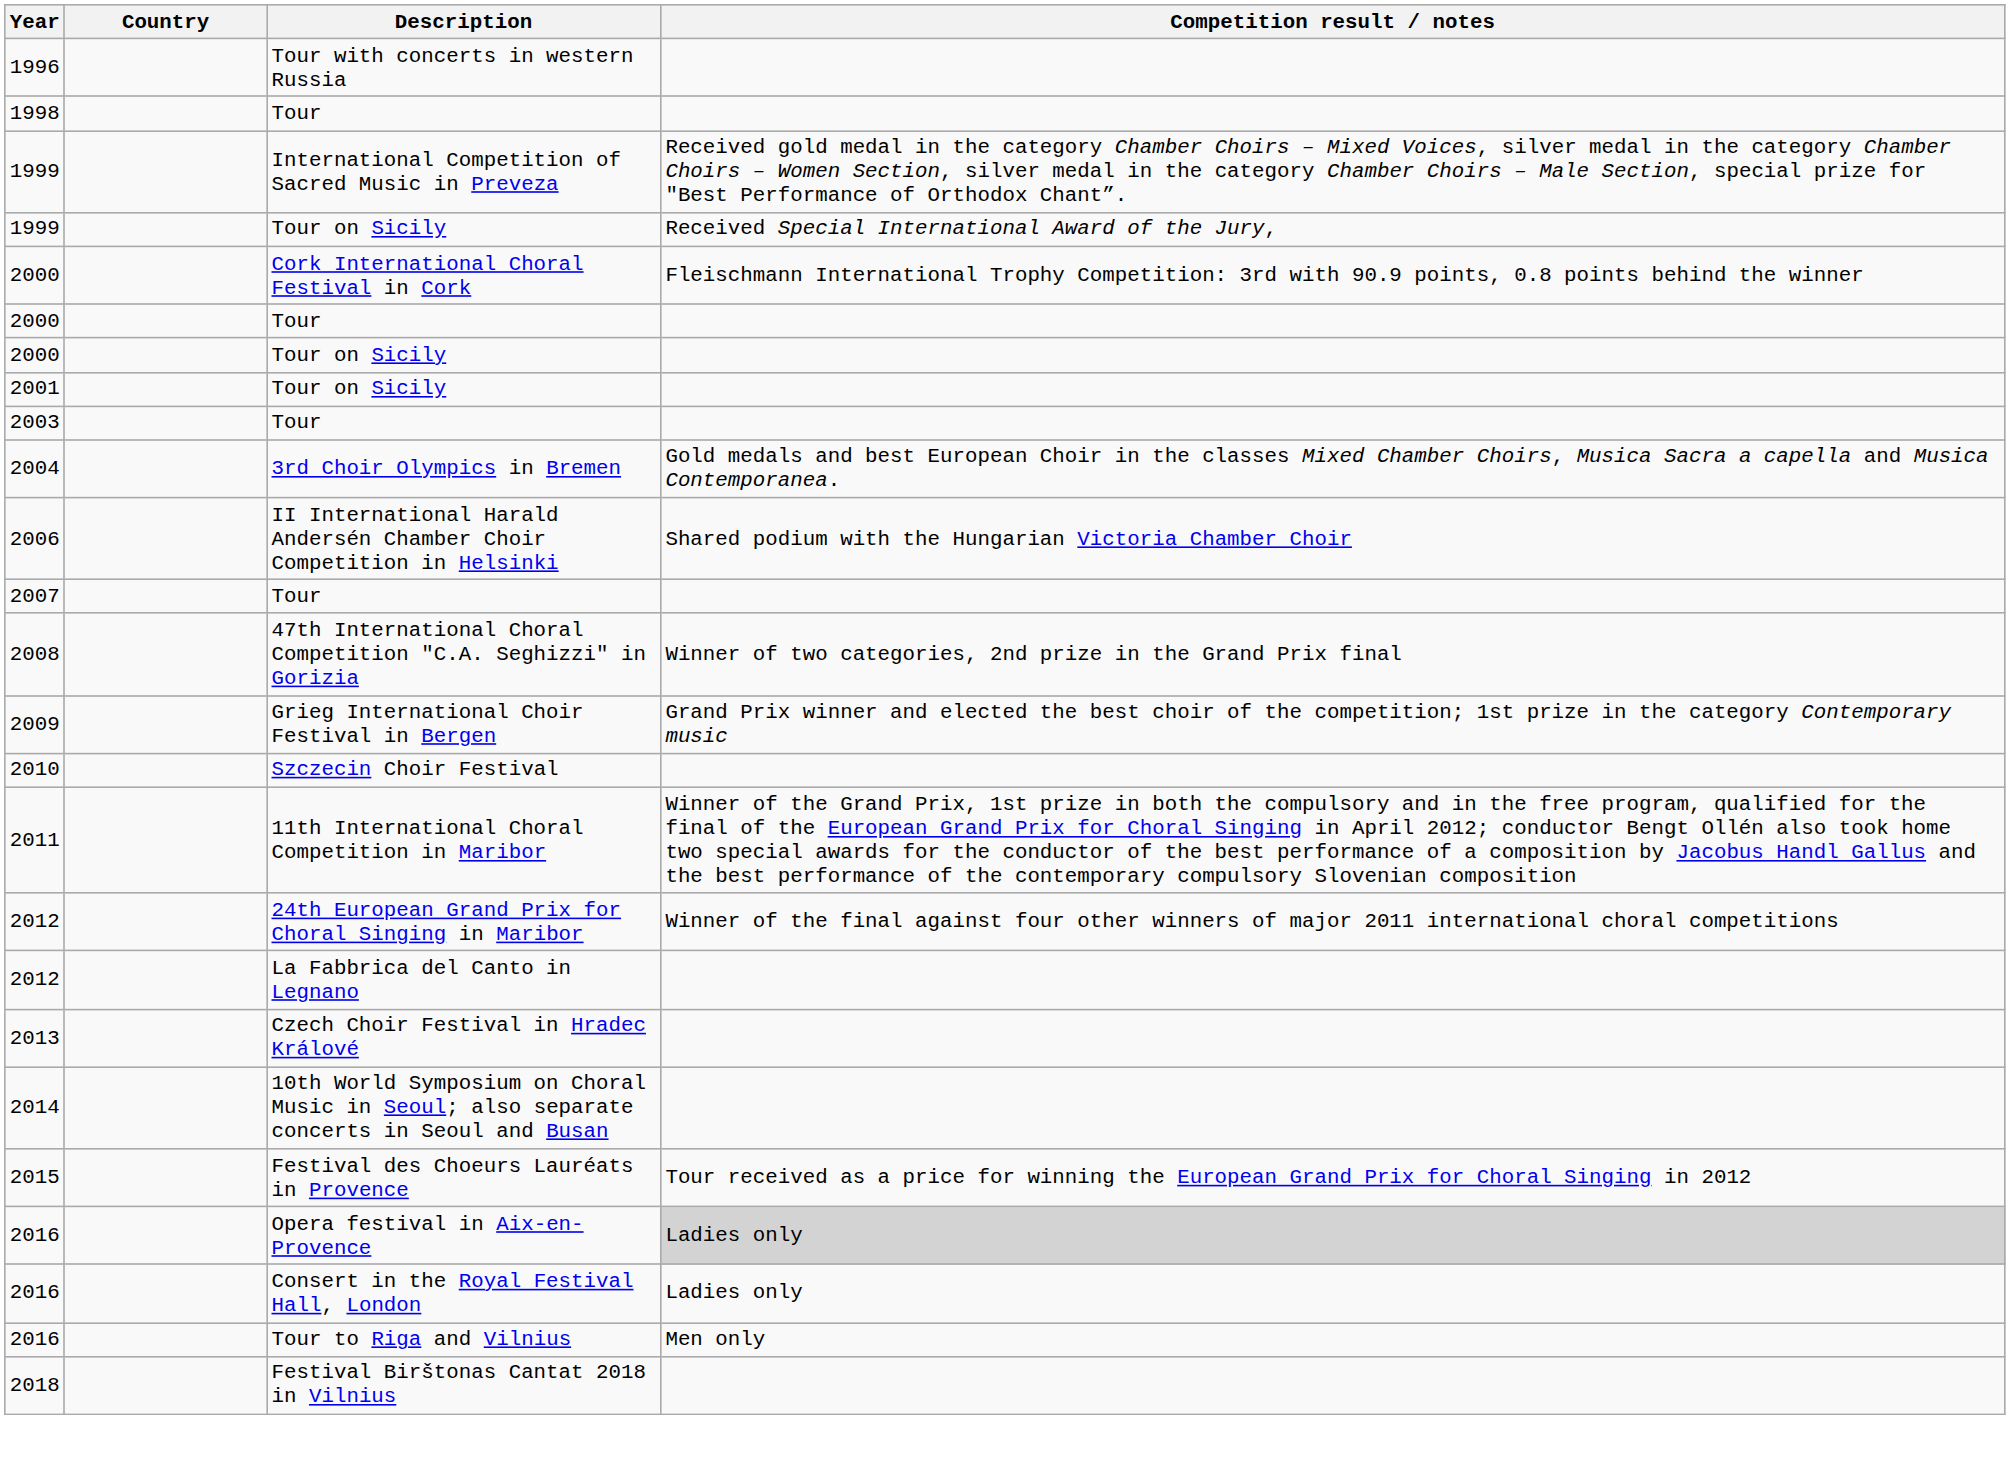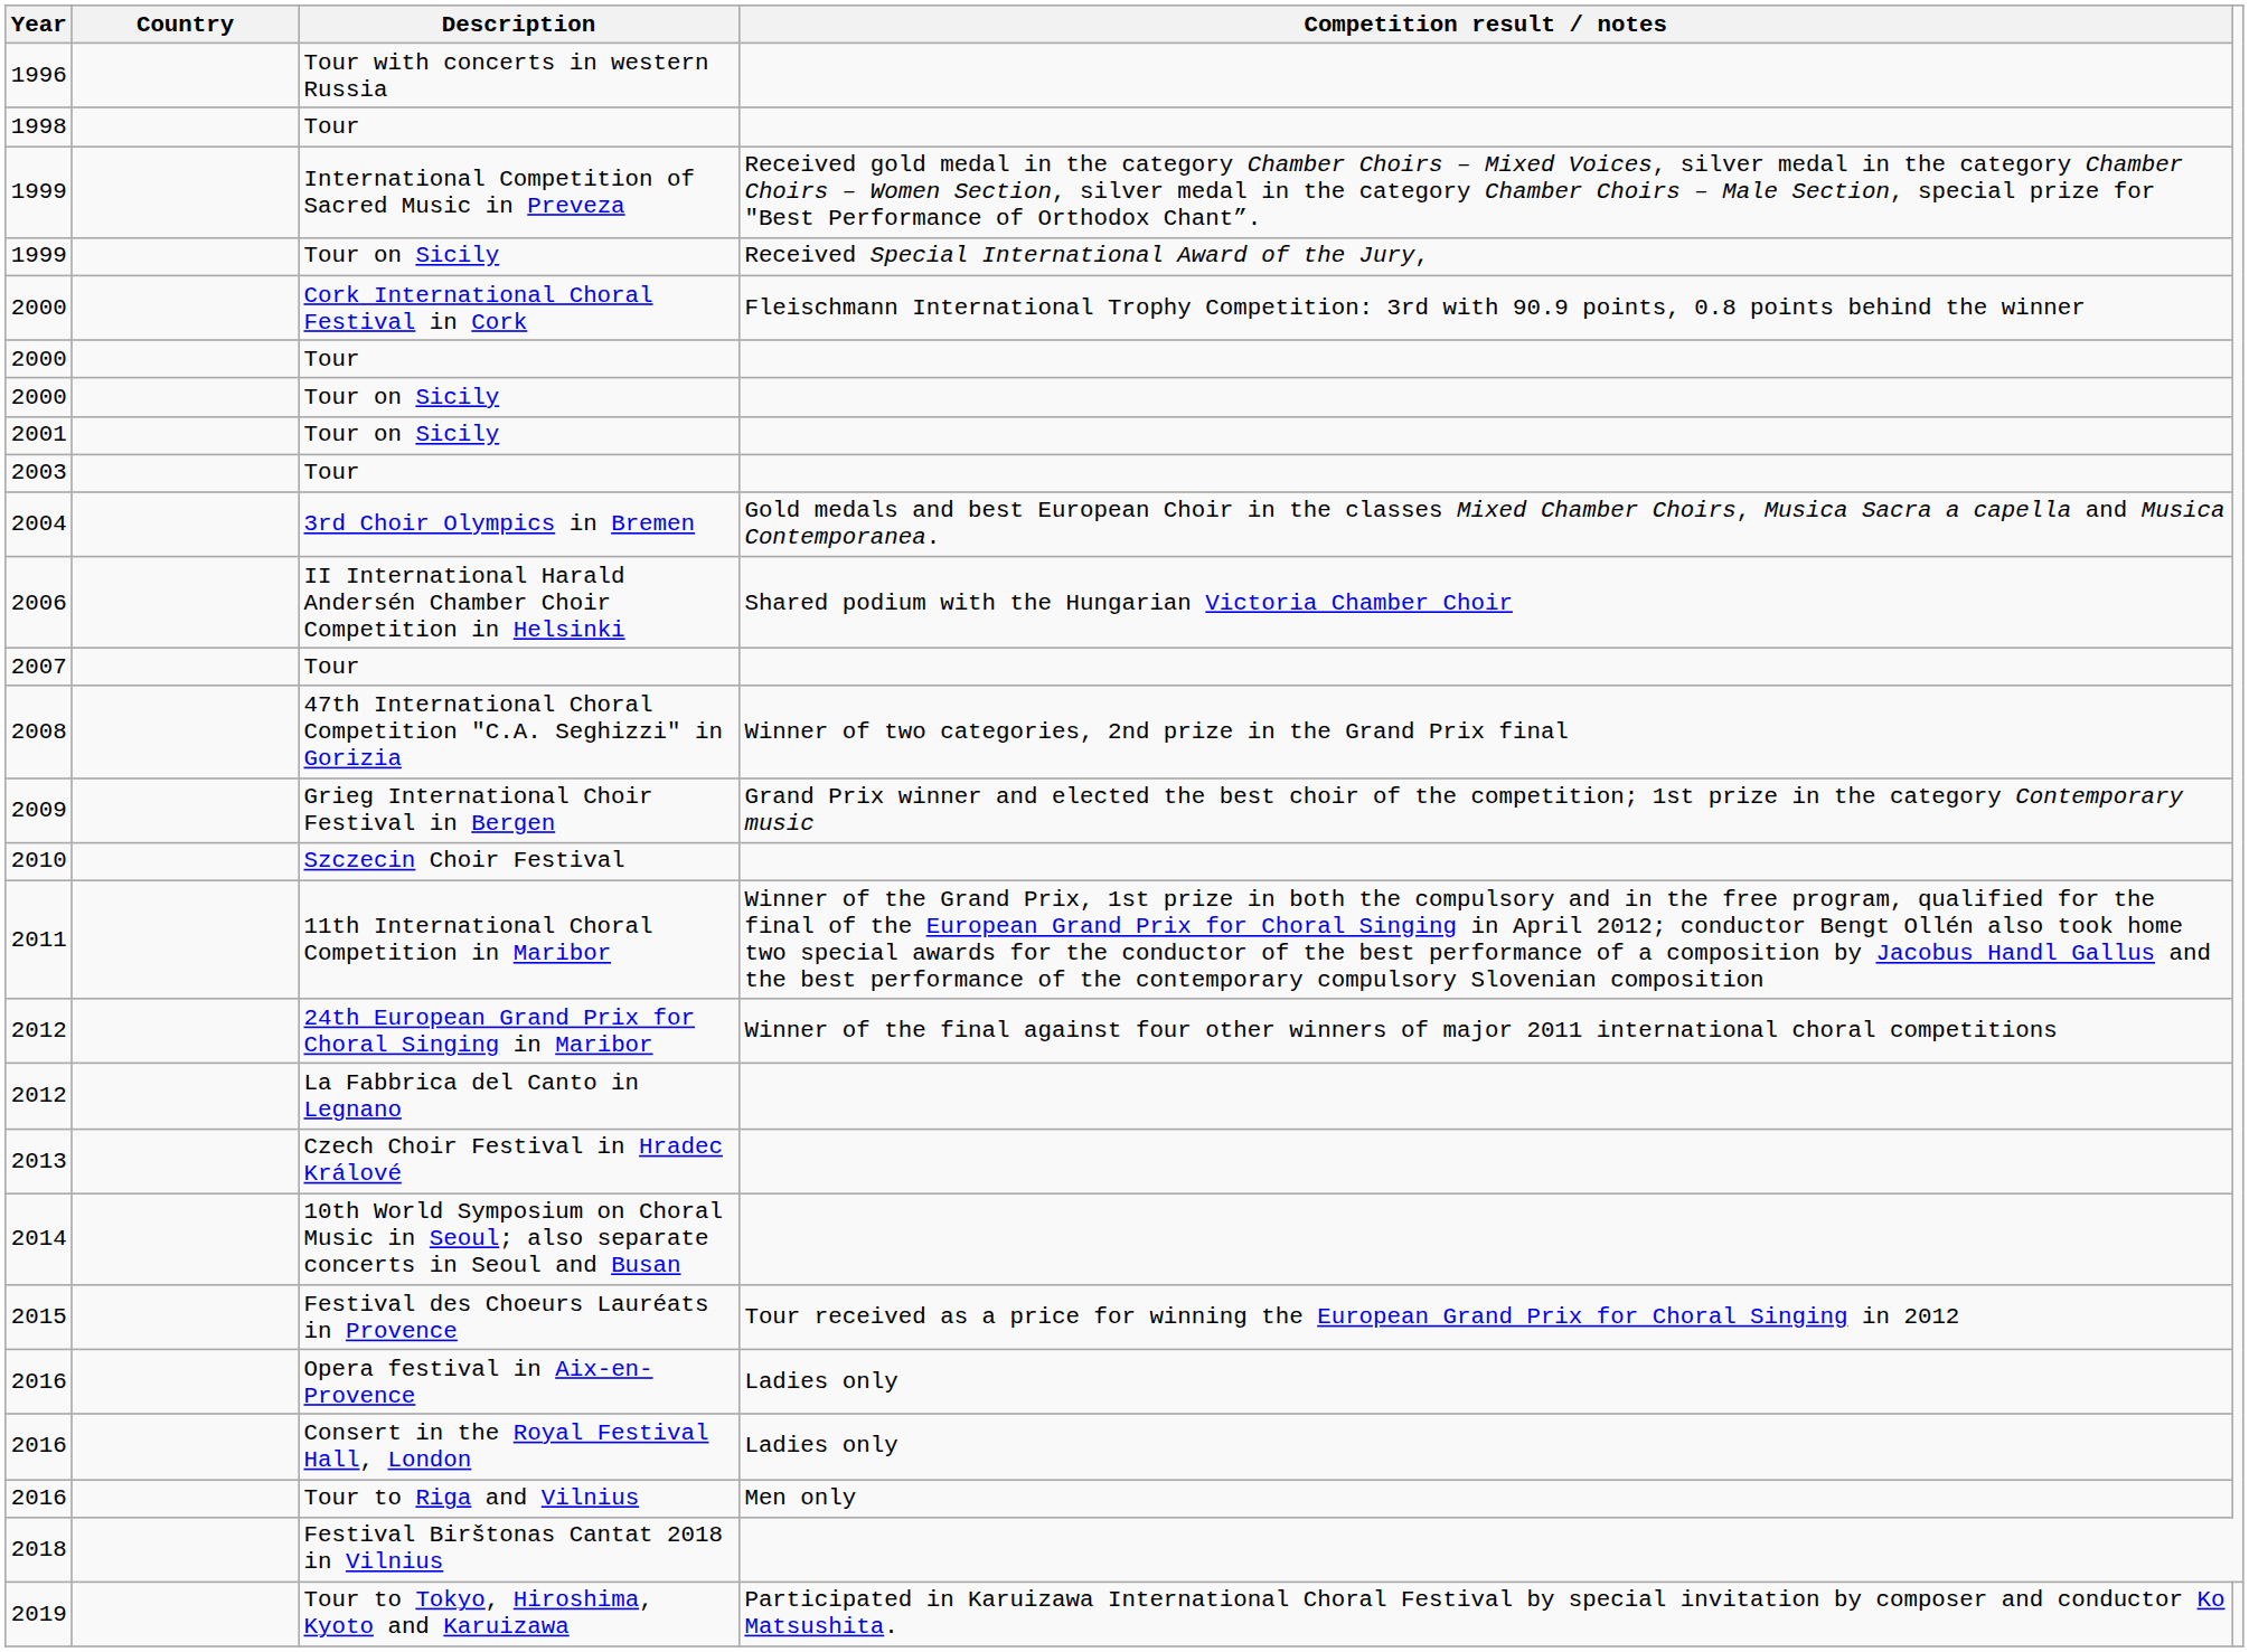Opera festival in Aix-en-Provence | Competition result / notes: lightgrey background -> no background
+ row: 2019 | Tour to Tokyo, Hiroshima, Kyoto and Karuizawa | Participated in Karuizawa International Choral Festival by special invitation by composer and conductor Ko Matsushita.
